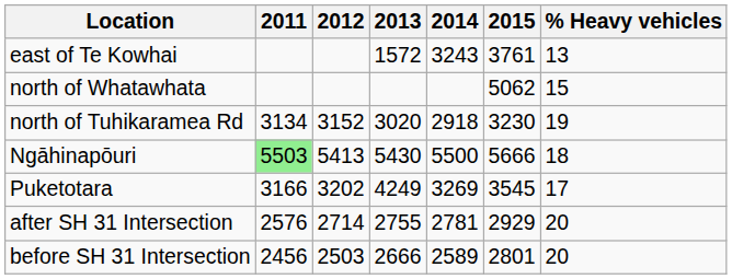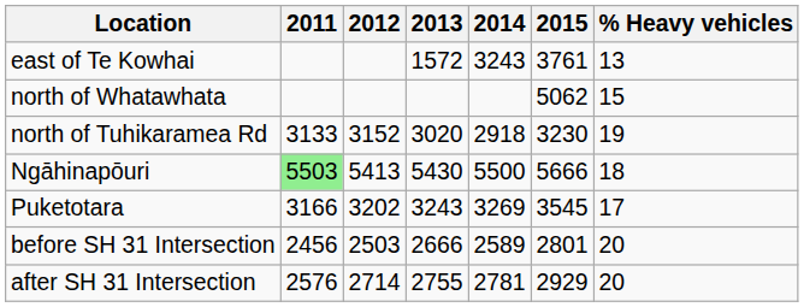north of Tuhikaramea Rd | 2011: 3134 -> 3133
Puketotara | 2013: 4249 -> 3243
rows swapped: before SH 31 Intersection <-> after SH 31 Intersection
